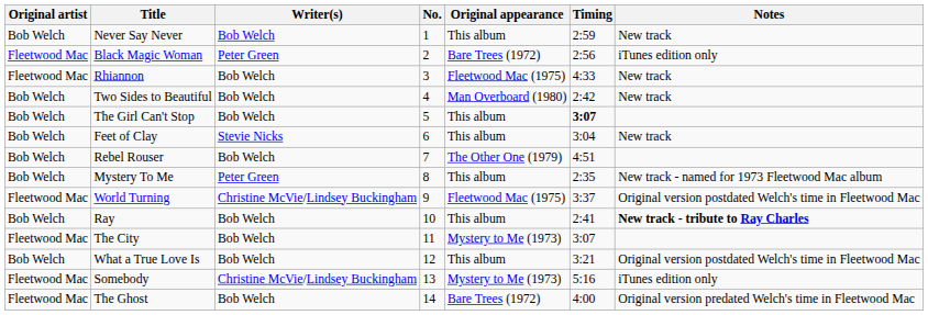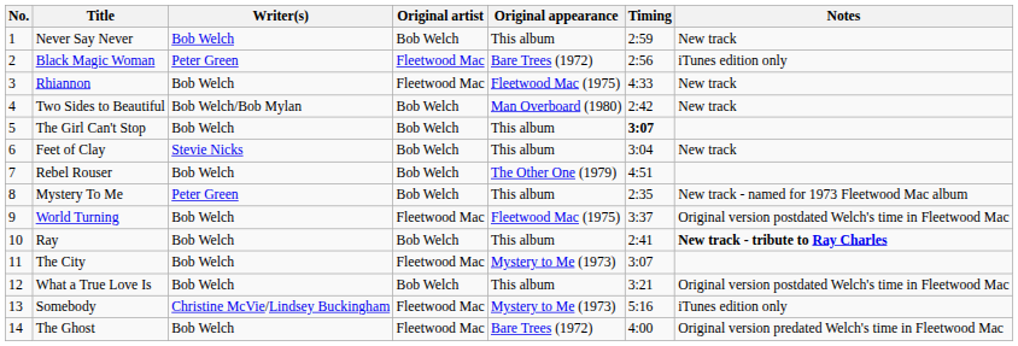columns swapped: No. <-> Original artist
Two Sides to Beautiful | Writer(s): Bob Welch -> Bob Welch/Bob Mylan
World Turning | Writer(s): Christine McVie/Lindsey Buckingham -> Bob Welch
